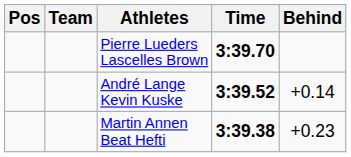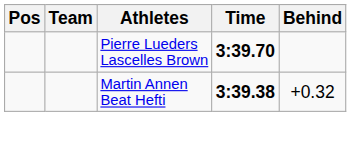- row: André Lange Kevin Kuske | 3:39.52 | +0.14
Martin Annen Beat Hefti | Behind: +0.23 -> +0.32
